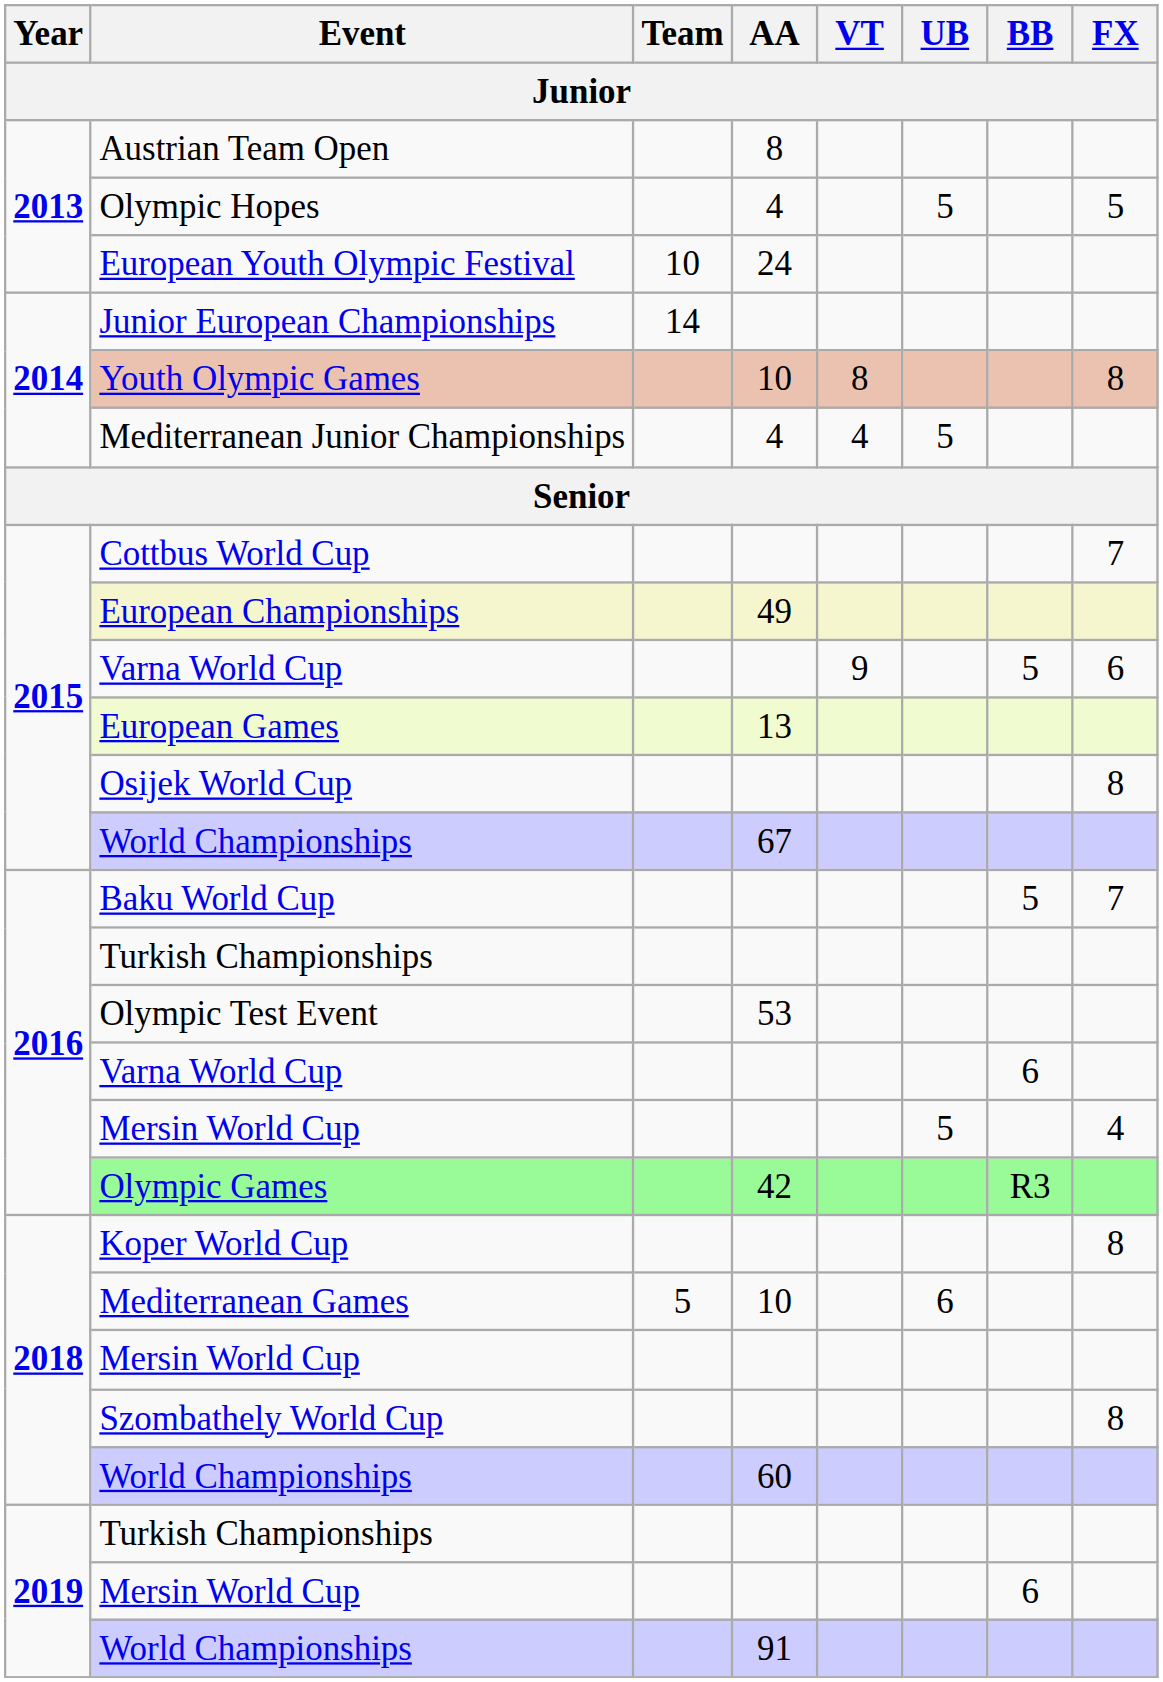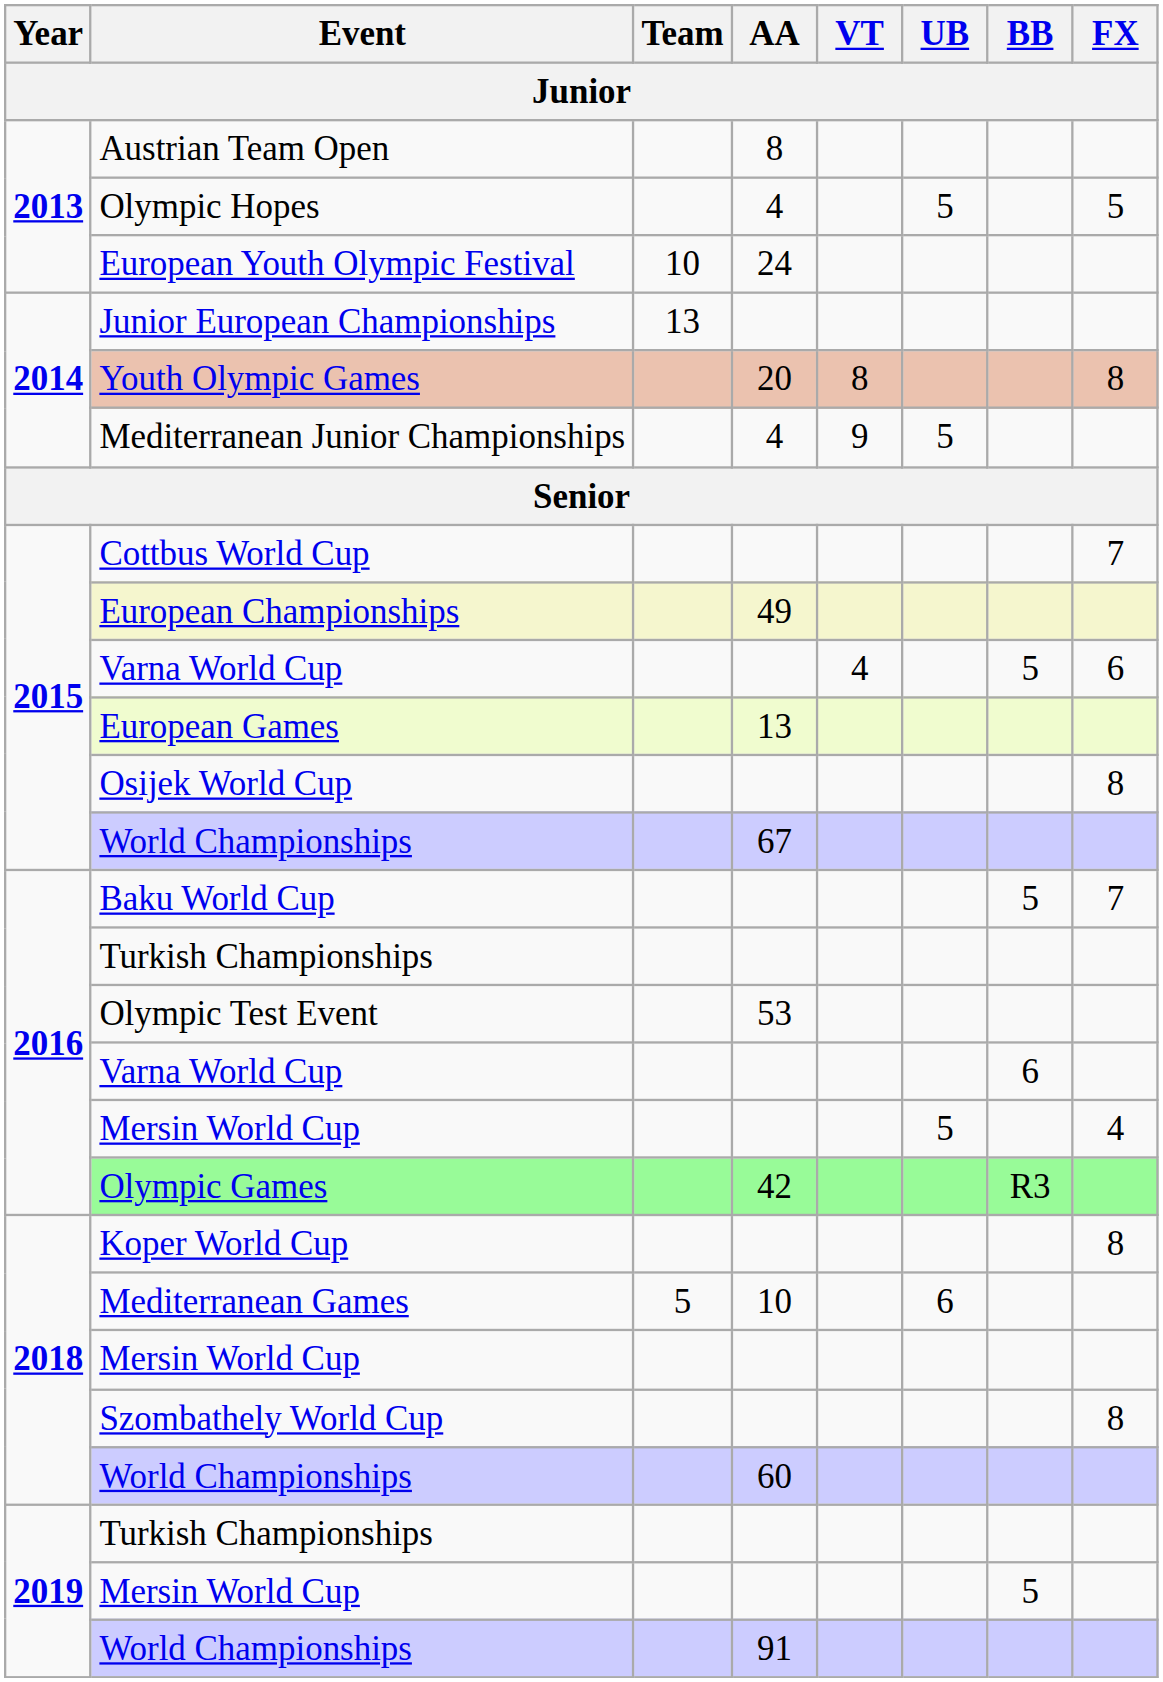Junior European Championships | Team: 14 -> 13
Youth Olympic Games | AA: 10 -> 20
Mediterranean Junior Championships | VT: 4 -> 9
2015 / Varna World Cup | VT: 9 -> 4
2019 / Mersin World Cup | BB: 6 -> 5
